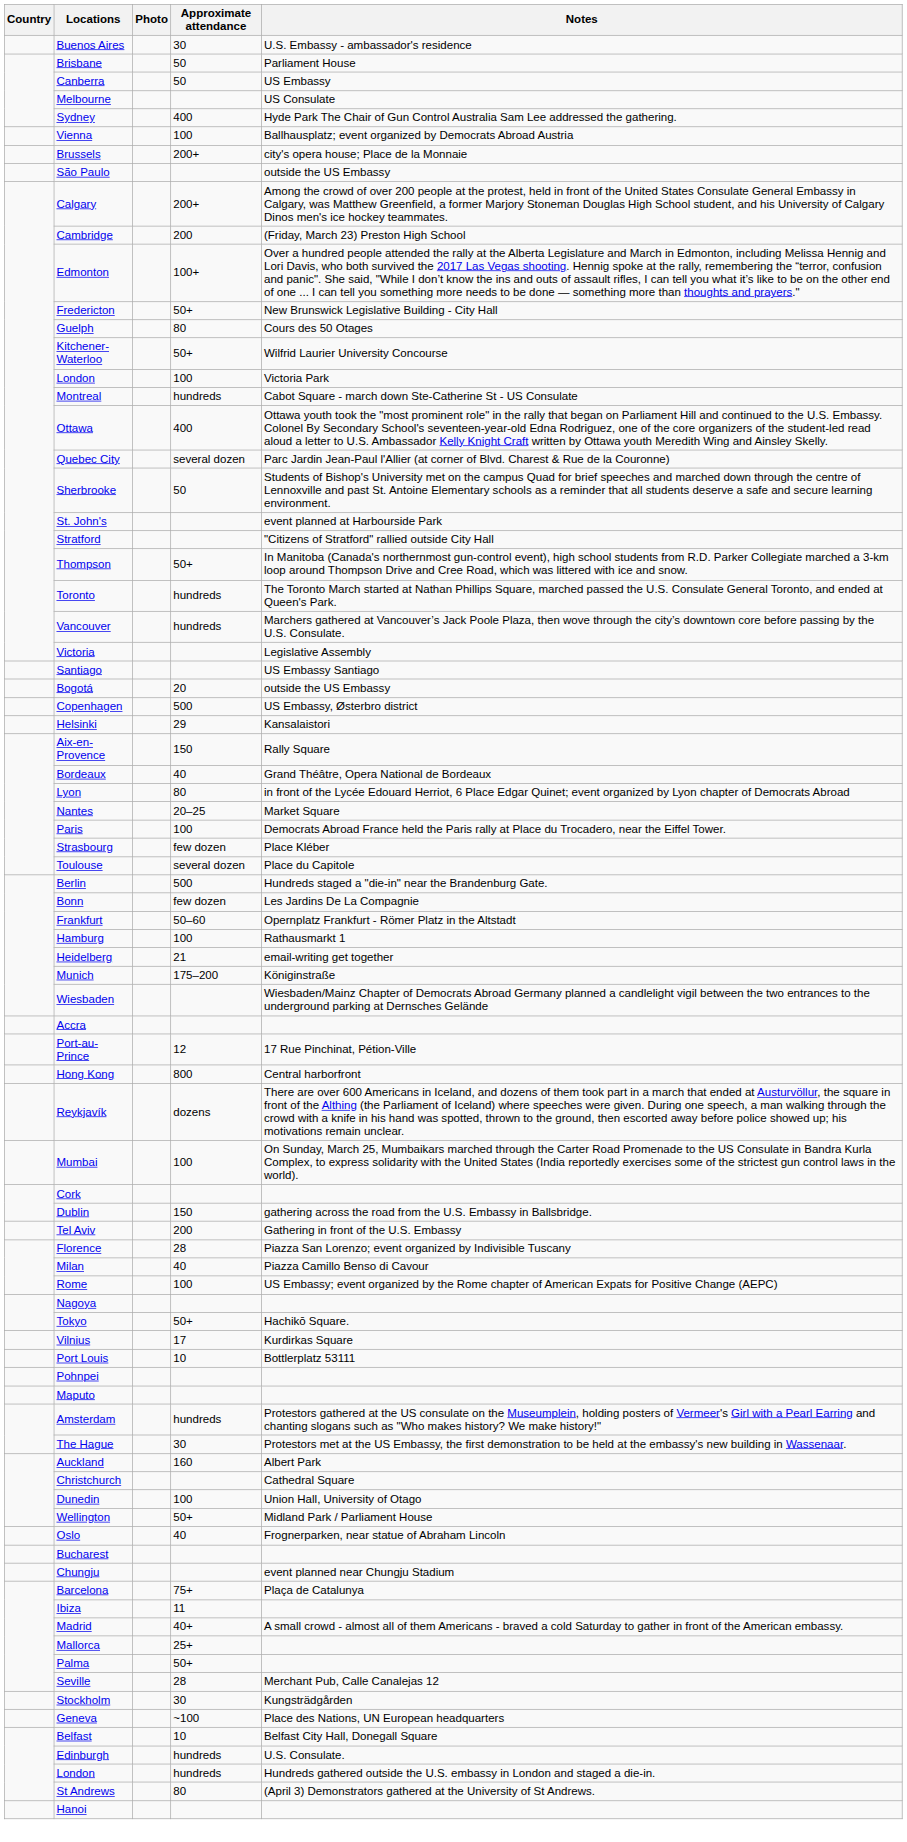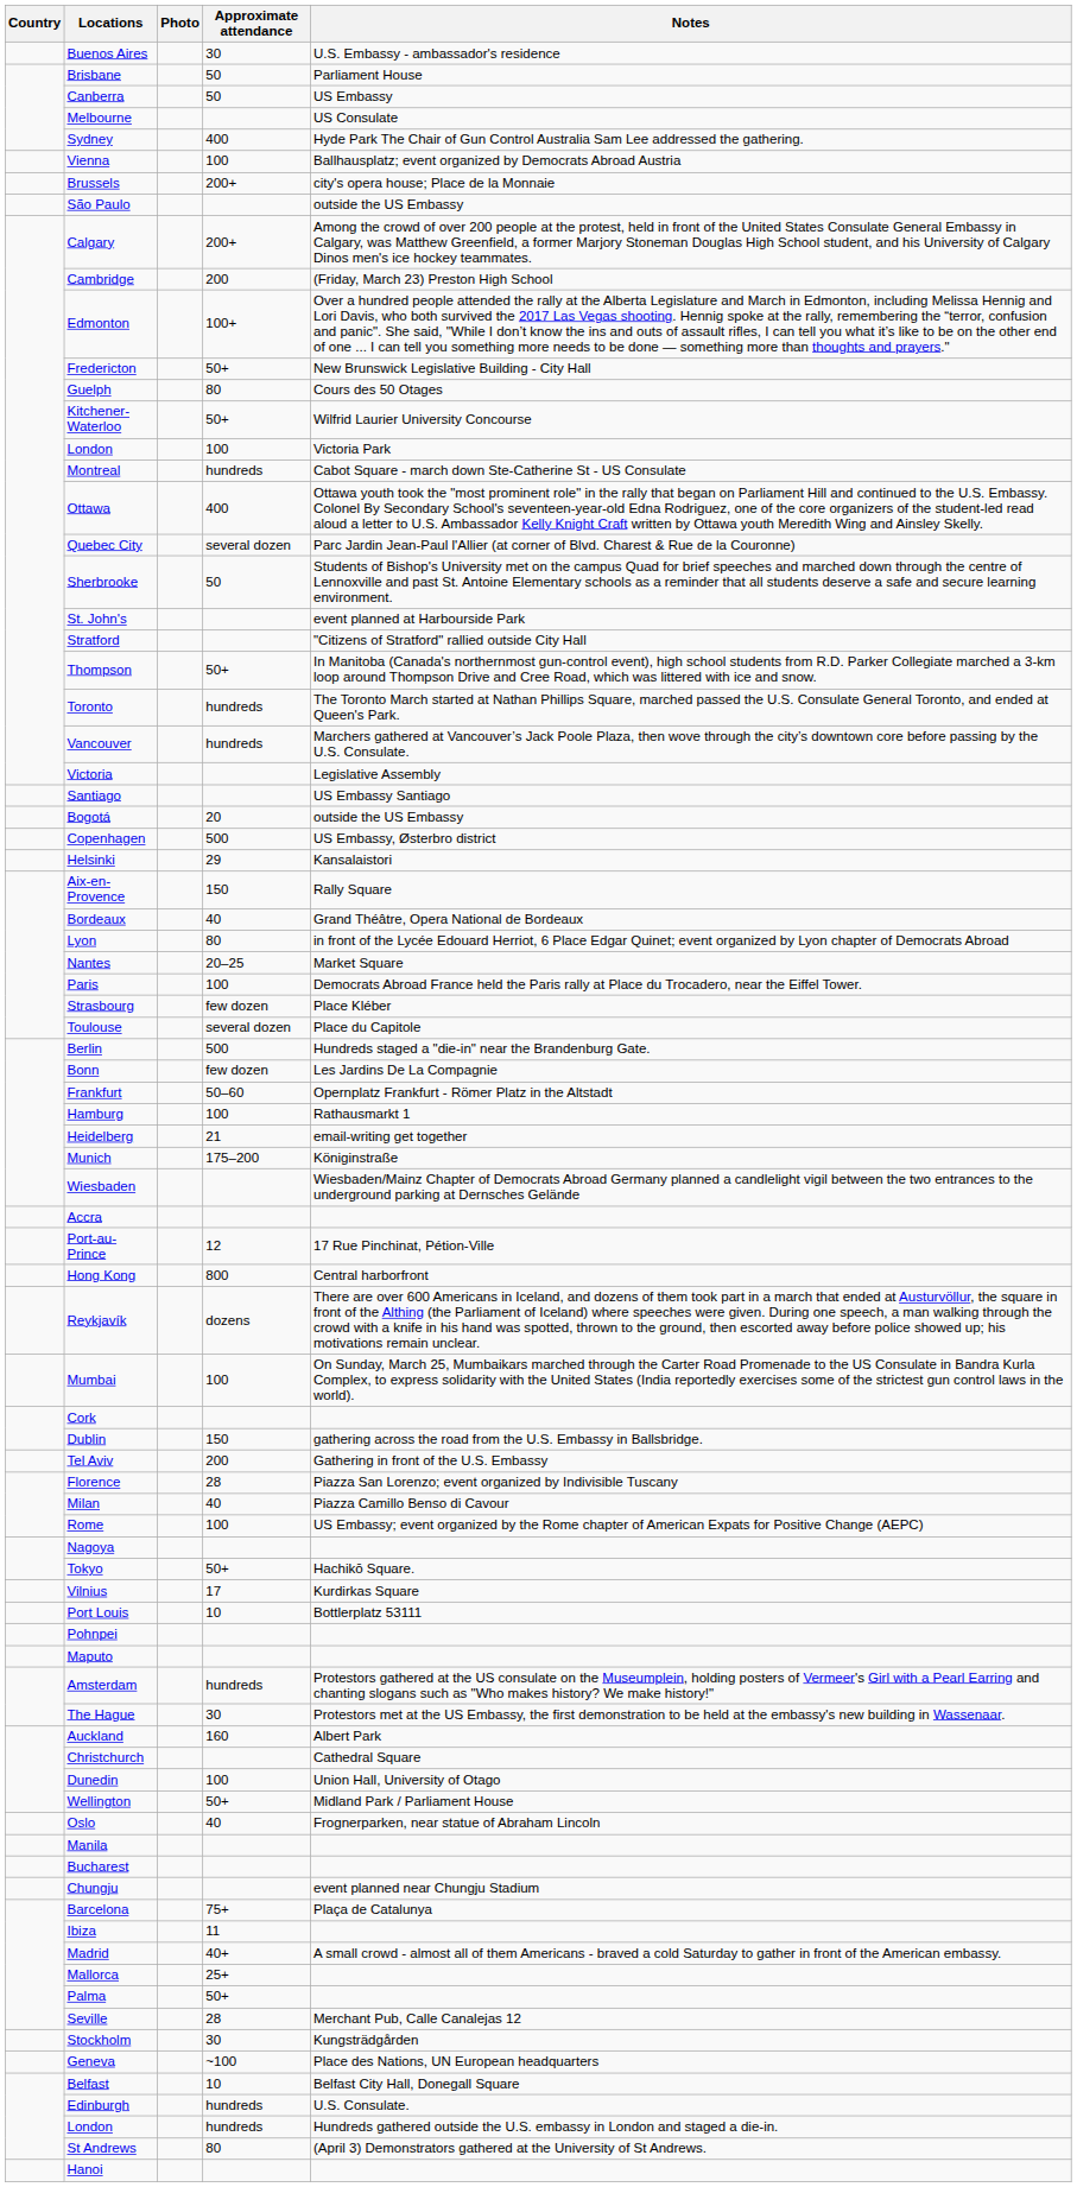+ row: Manila
